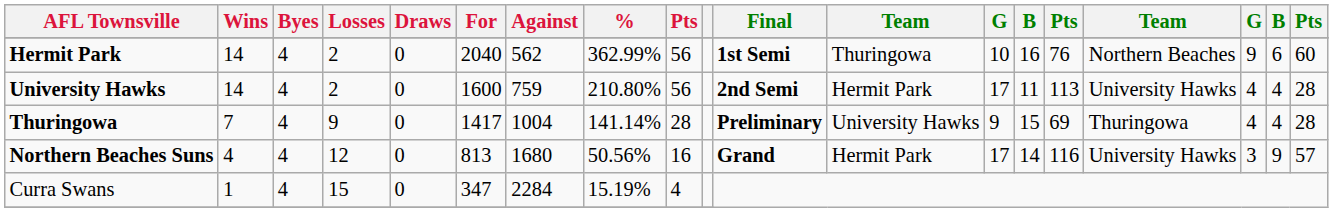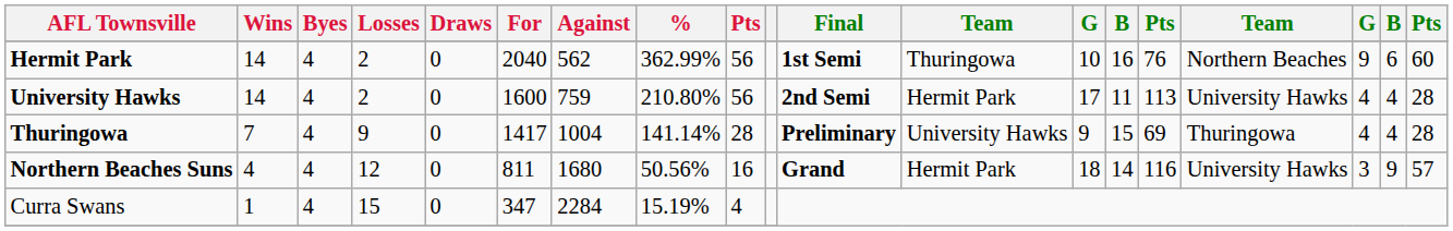Northern Beaches Suns | For: 813 -> 811
Northern Beaches Suns | column 13: 17 -> 18
